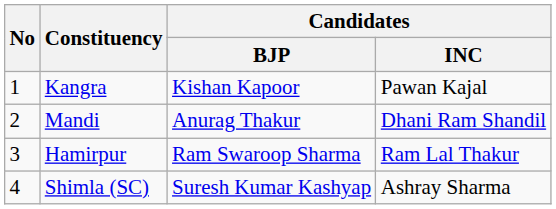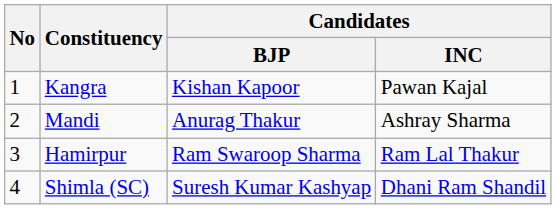Mandi | Candidates / INC: Dhani Ram Shandil -> Ashray Sharma
Shimla (SC) | Candidates / INC: Ashray Sharma -> Dhani Ram Shandil
